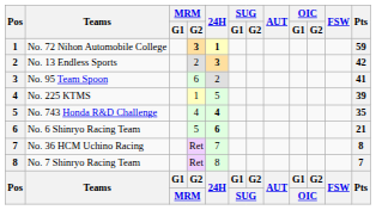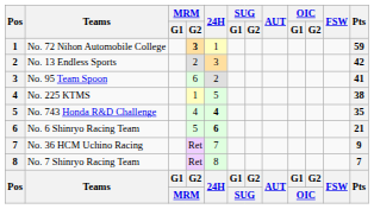No. 72 Nihon Automobile College | 24H: bold -> normal
No. 13 Endless Sports | 24H: bold -> normal
No. 225 KTMS | Pts: 39 -> 38
No. 36 HCM Uchino Racing | Pts: 8 -> 9
